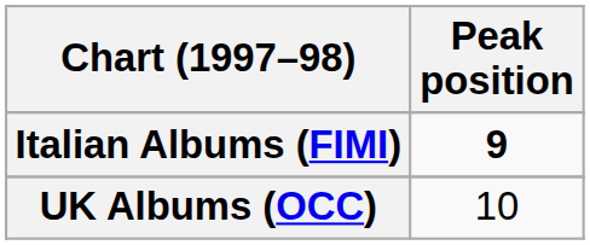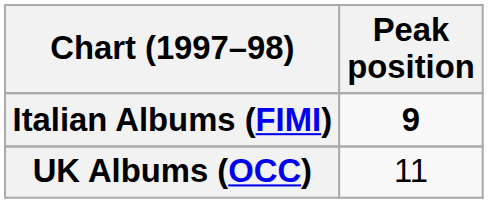UK Albums (OCC) | Peak position: 10 -> 11
